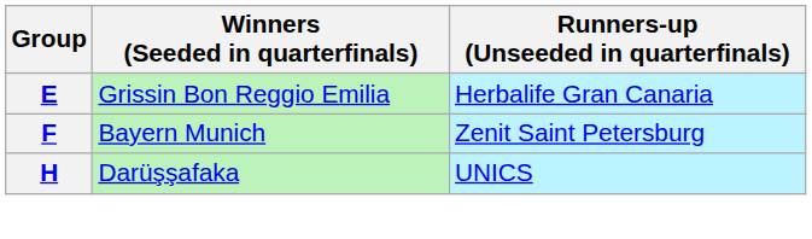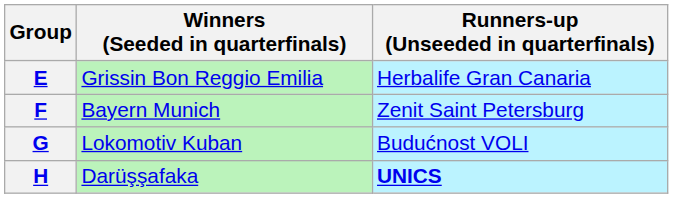+ row: G | Lokomotiv Kuban | Budućnost VOLI
H | Runners-up (Unseeded in quarterfinals): normal -> bold
